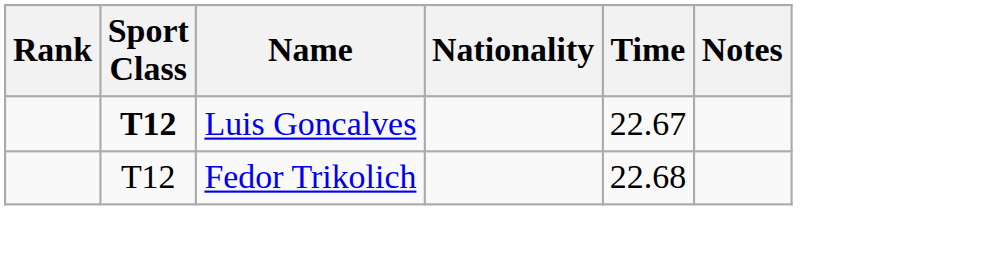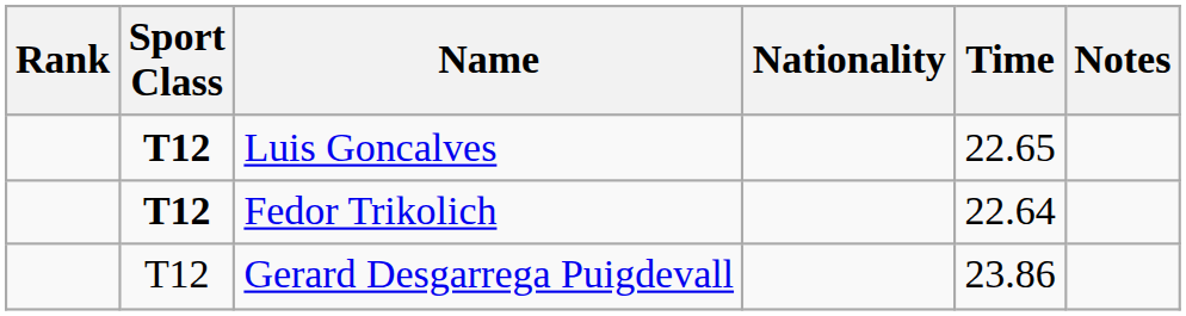Luis Goncalves | Time: 22.67 -> 22.65
Fedor Trikolich | Sport Class: normal -> bold
Fedor Trikolich | Time: 22.68 -> 22.64
+ row: T12 | Gerard Desgarrega Puigdevall | 23.86
